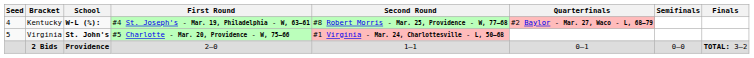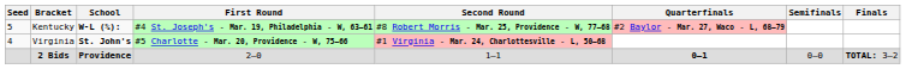Kentucky | Seed: 4 -> 5
Virginia | Seed: 5 -> 4
2 Bids | Quarterfinals: normal -> bold
